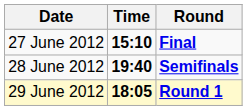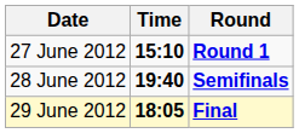27 June 2012 | Round: Final -> Round 1
29 June 2012 | Round: Round 1 -> Final
